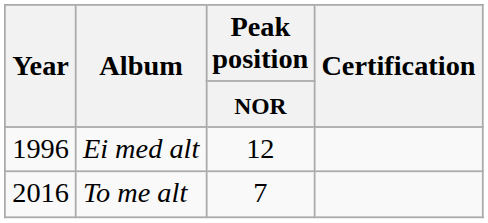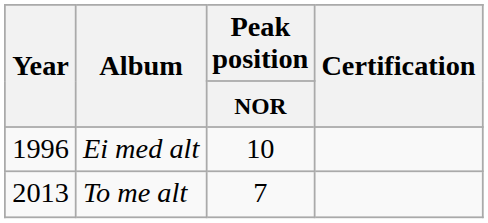Ei med alt | Peak position / NOR: 12 -> 10
To me alt | Year: 2016 -> 2013
